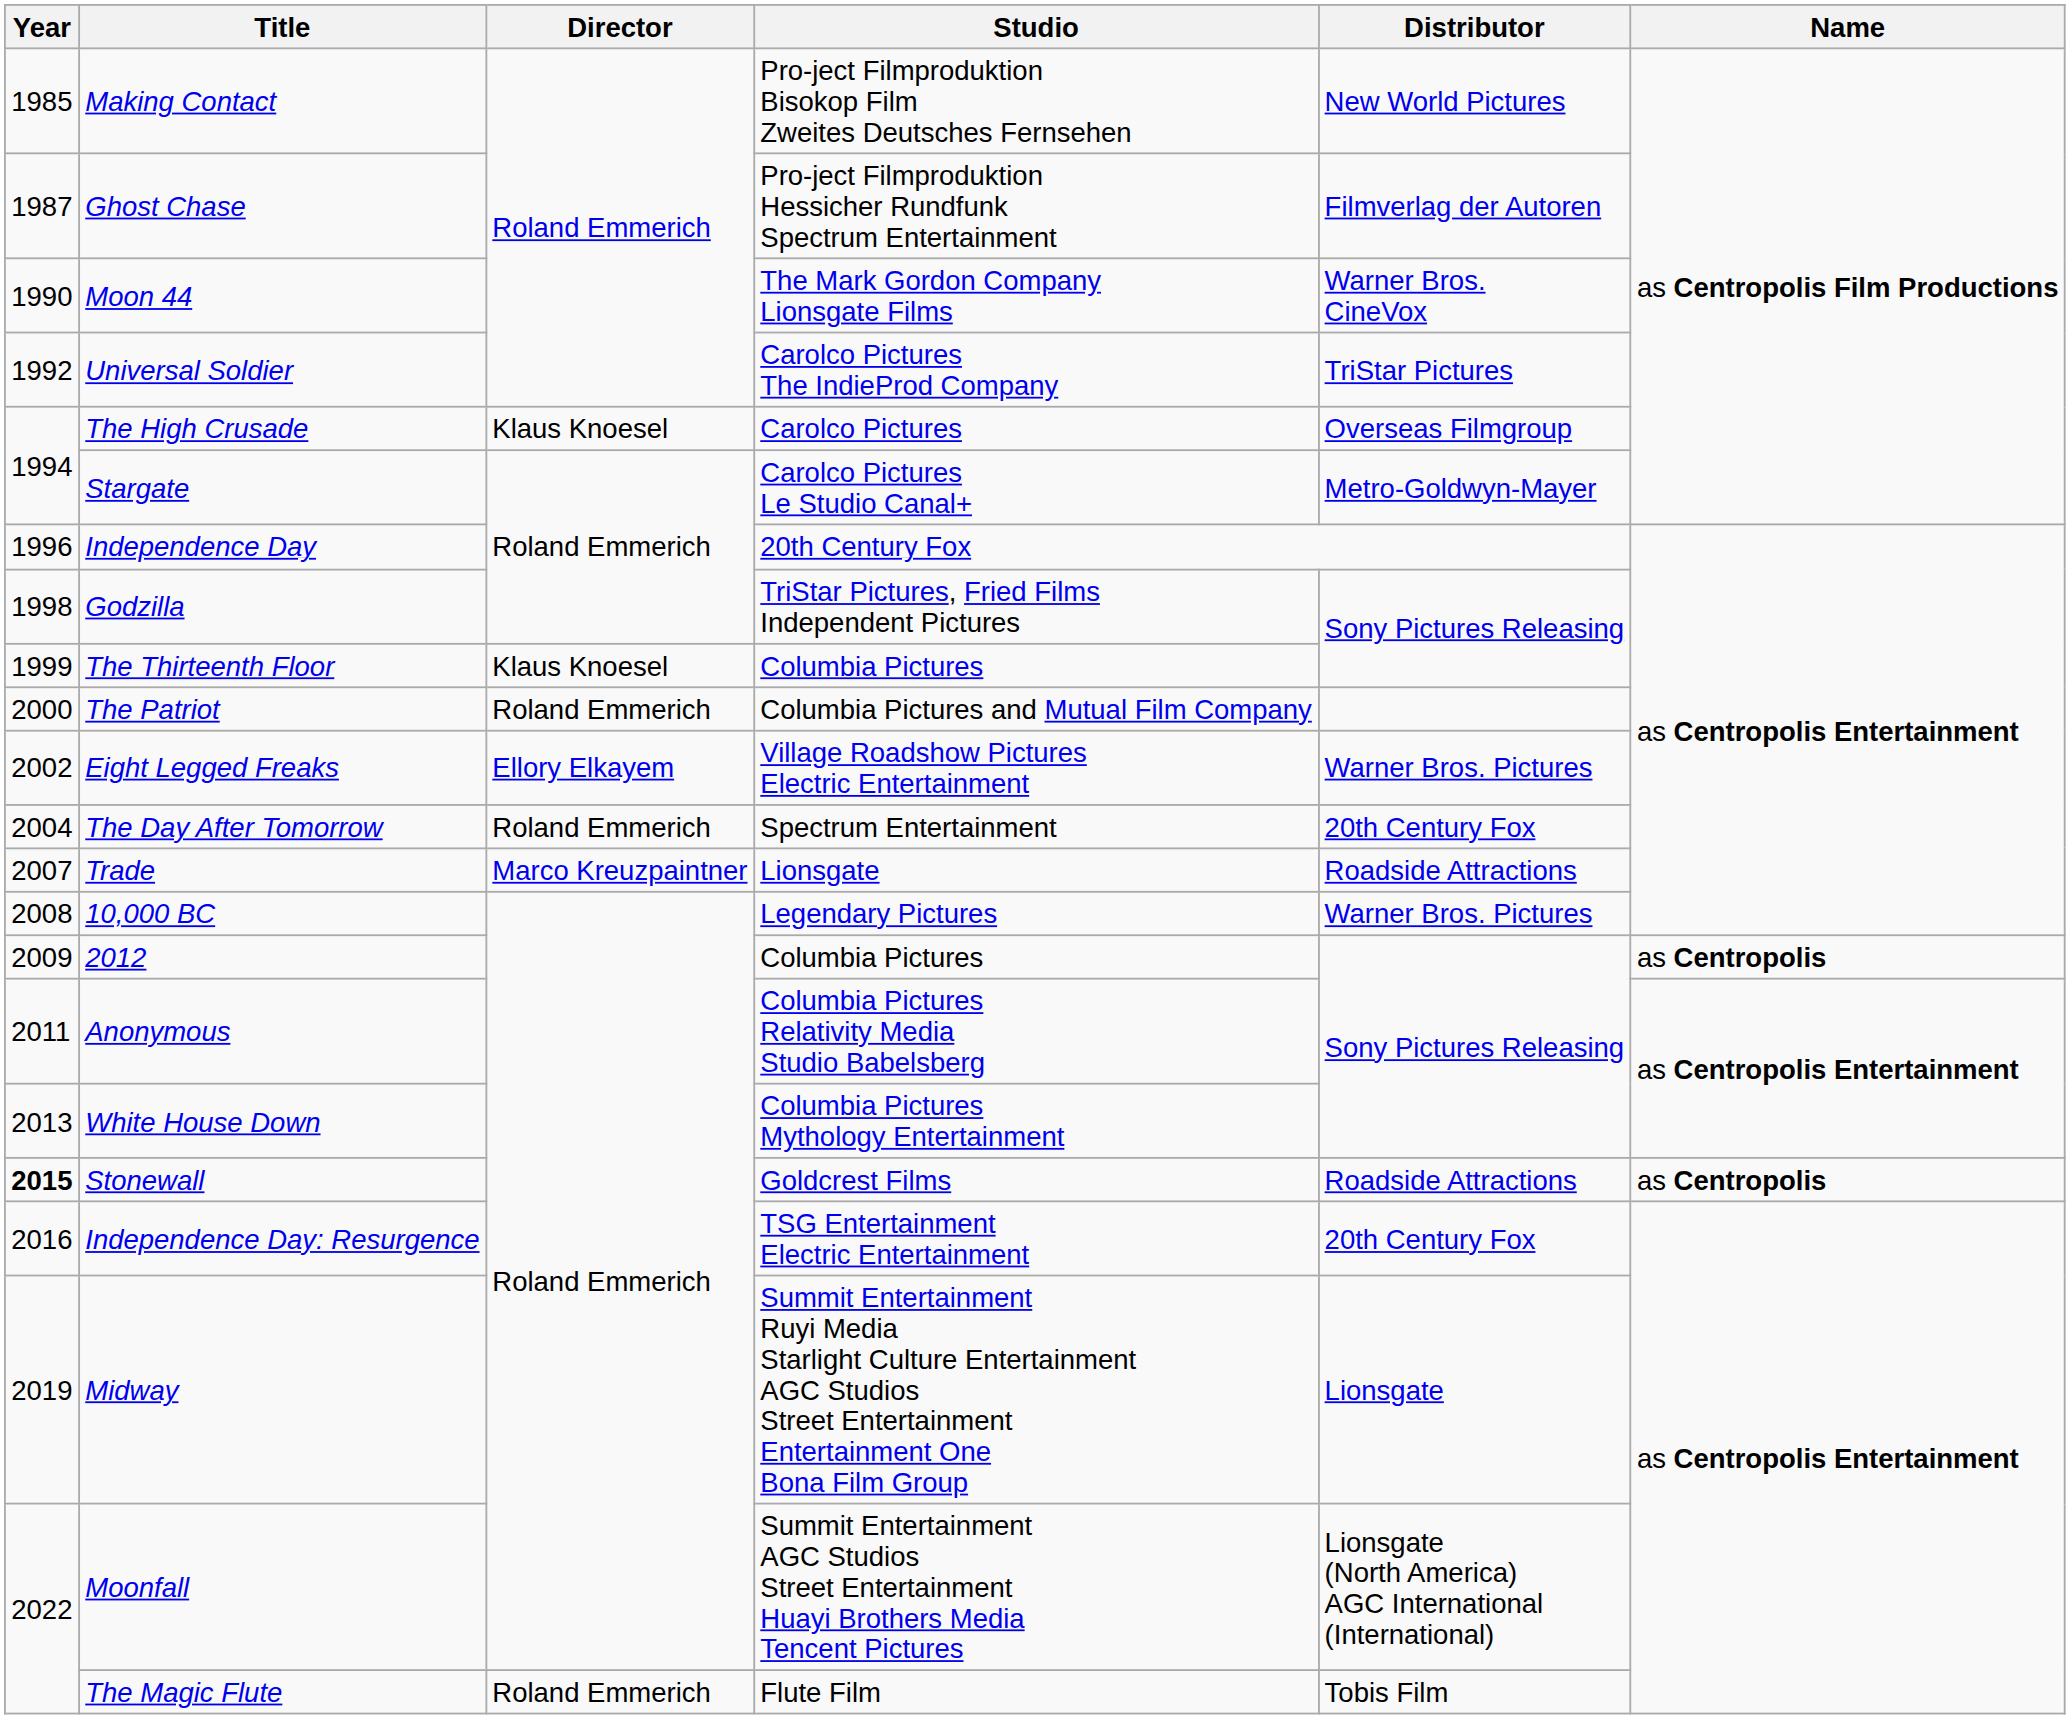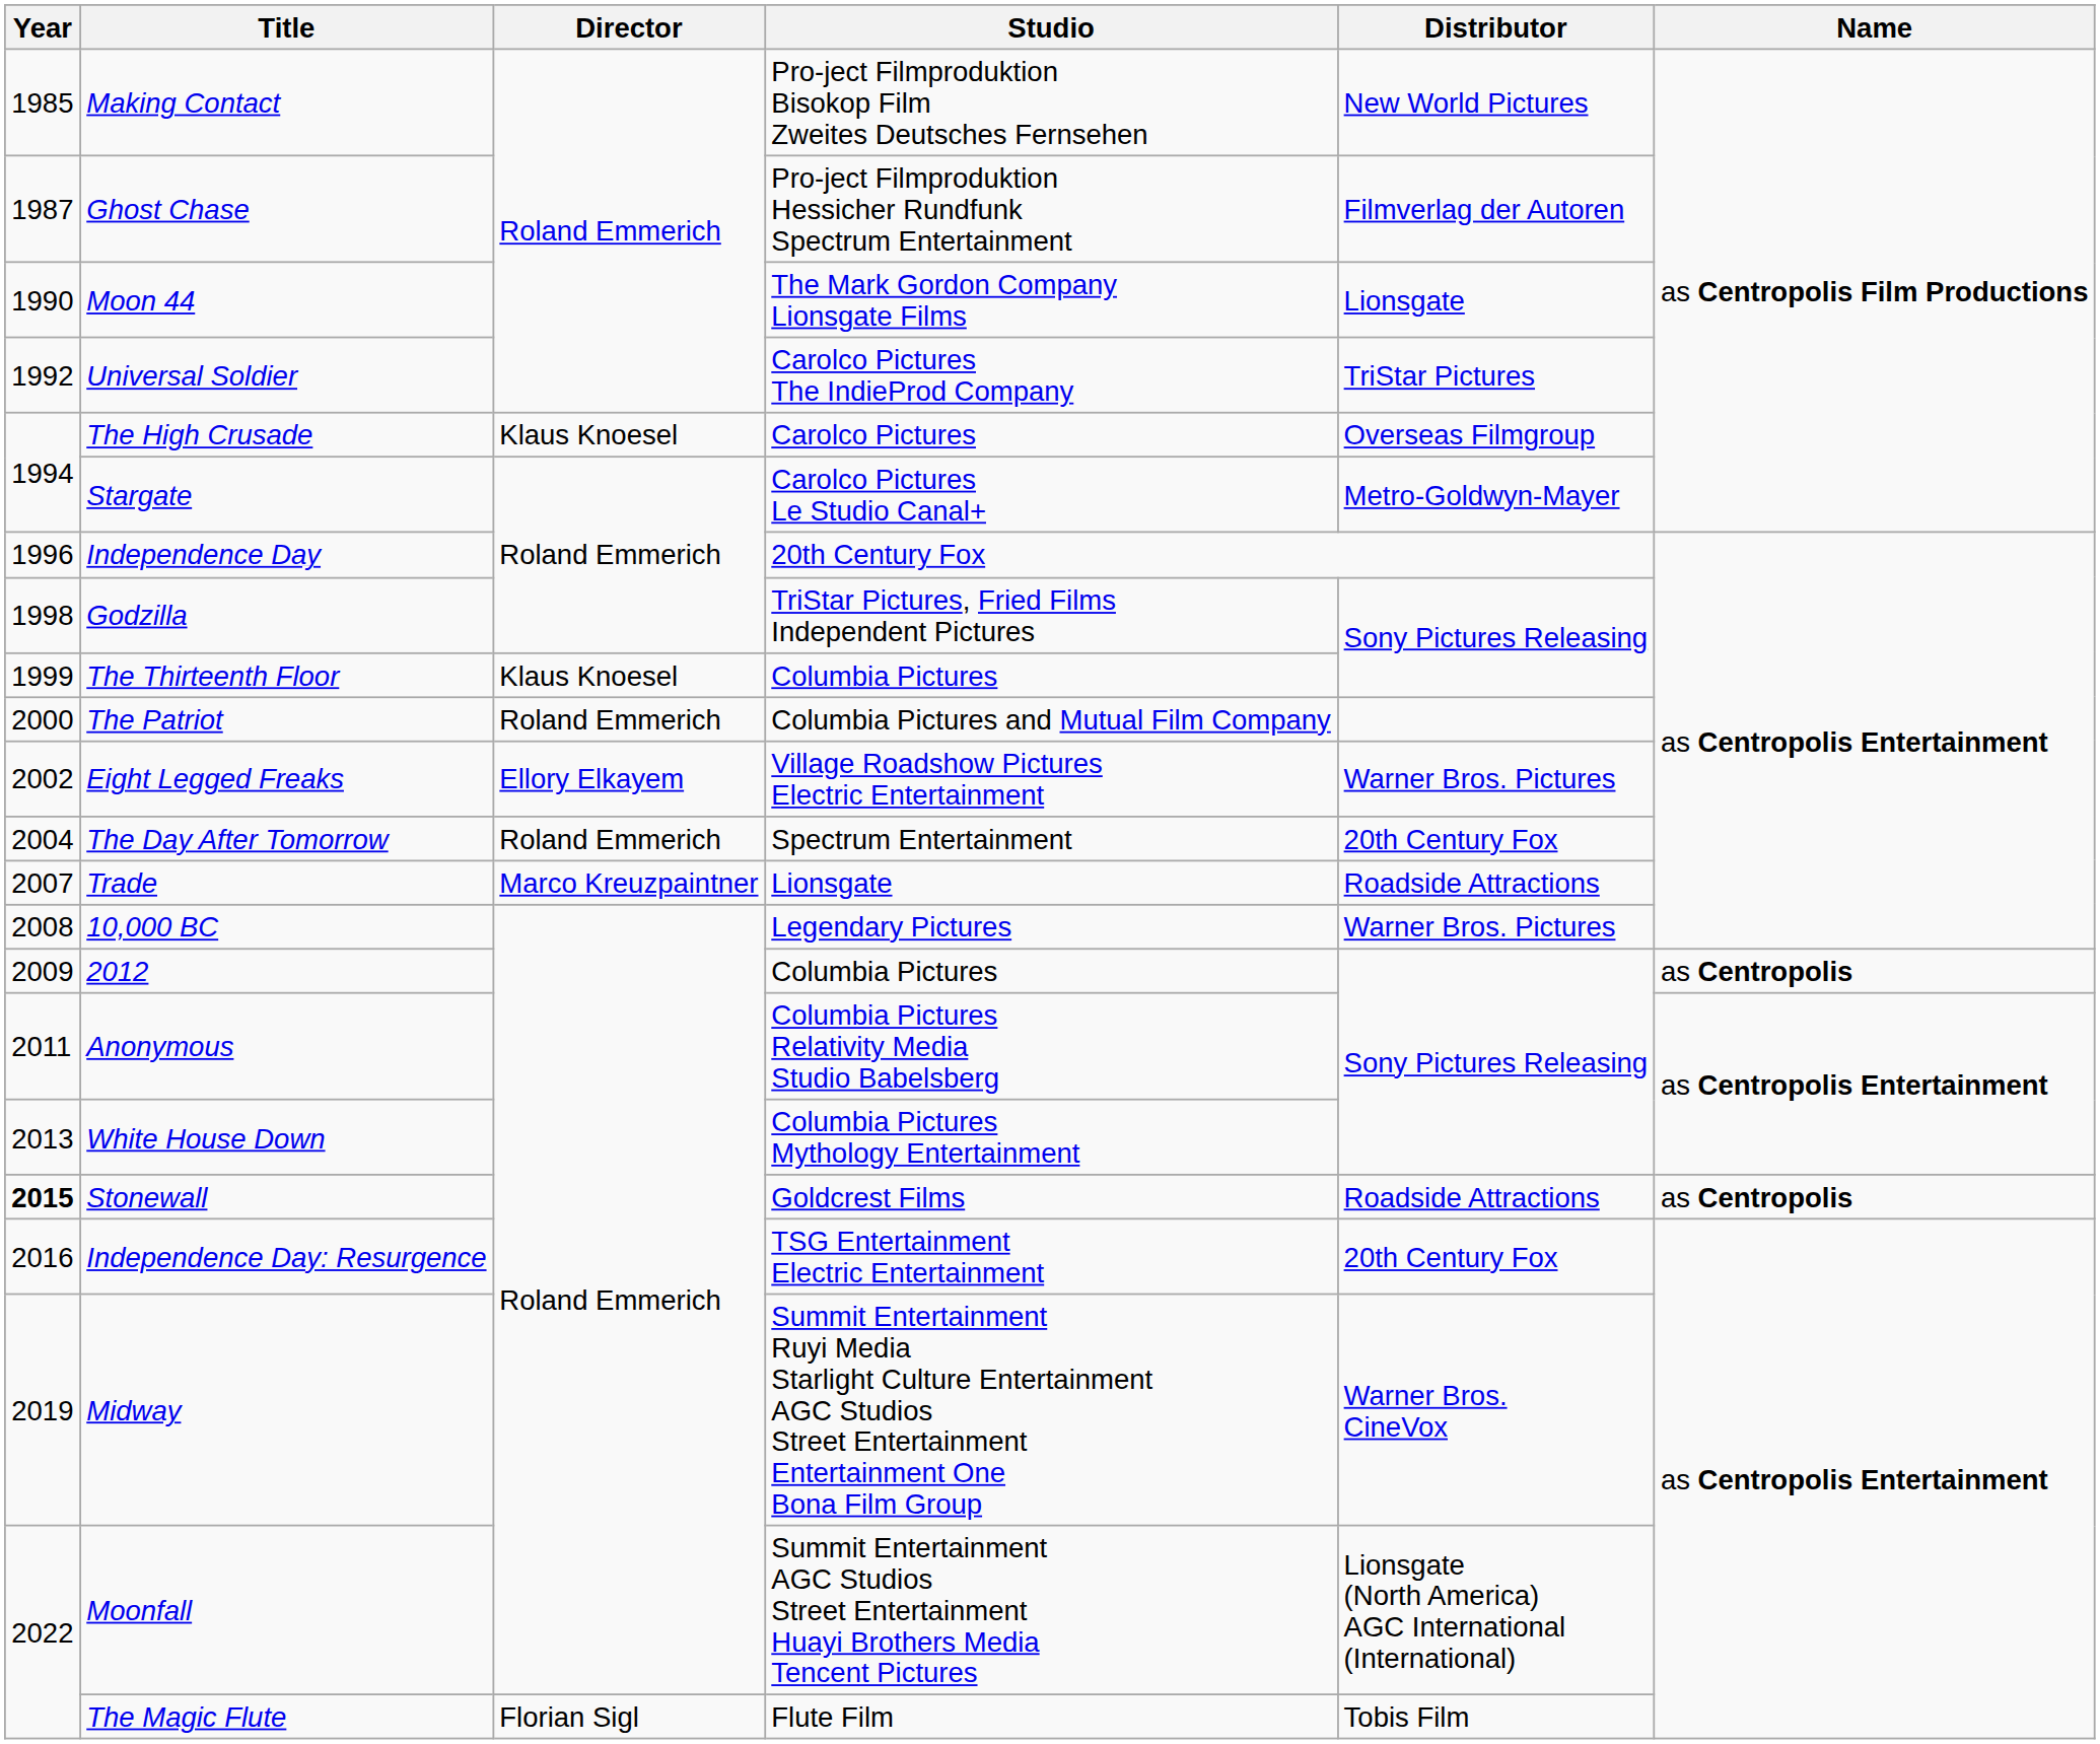Moon 44 | Distributor: Warner Bros. CineVox -> Lionsgate
Midway | Distributor: Lionsgate -> Warner Bros. CineVox
The Magic Flute | Director: Roland Emmerich -> Florian Sigl
